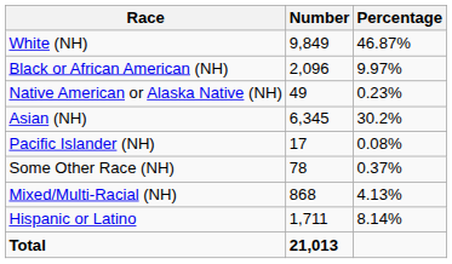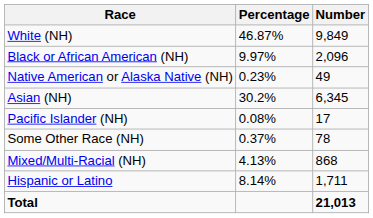columns swapped: Number <-> Percentage
